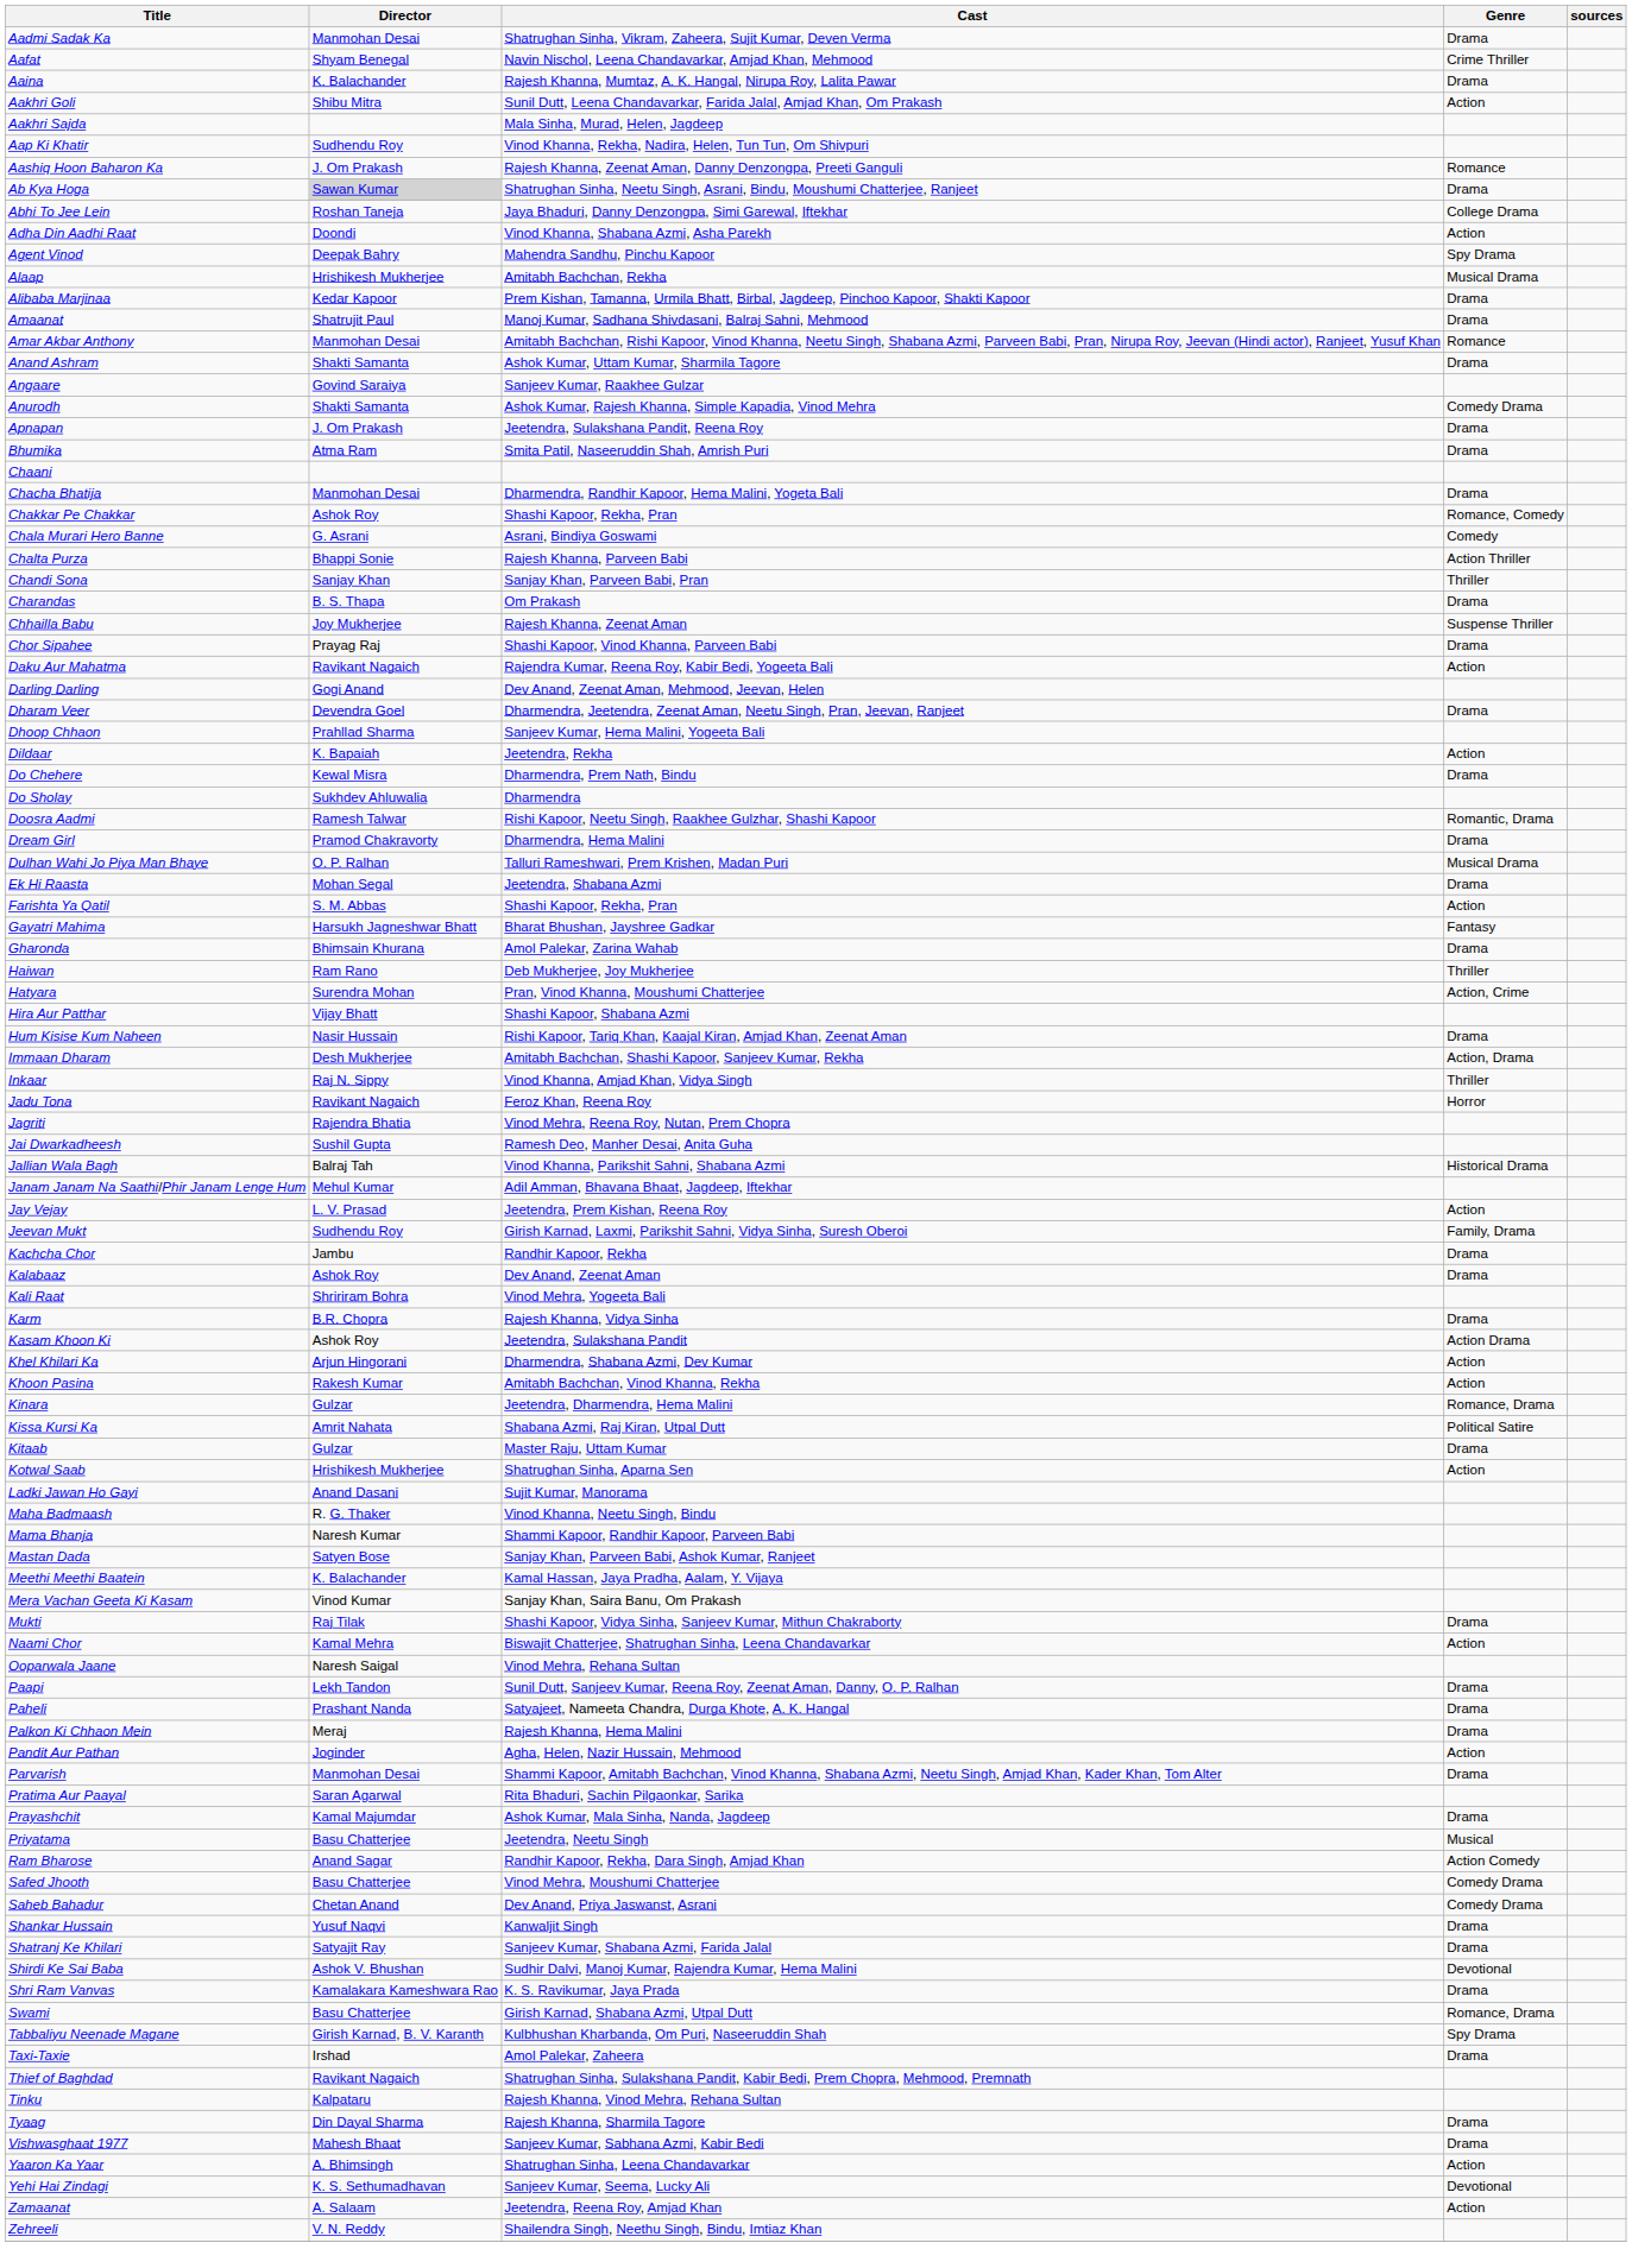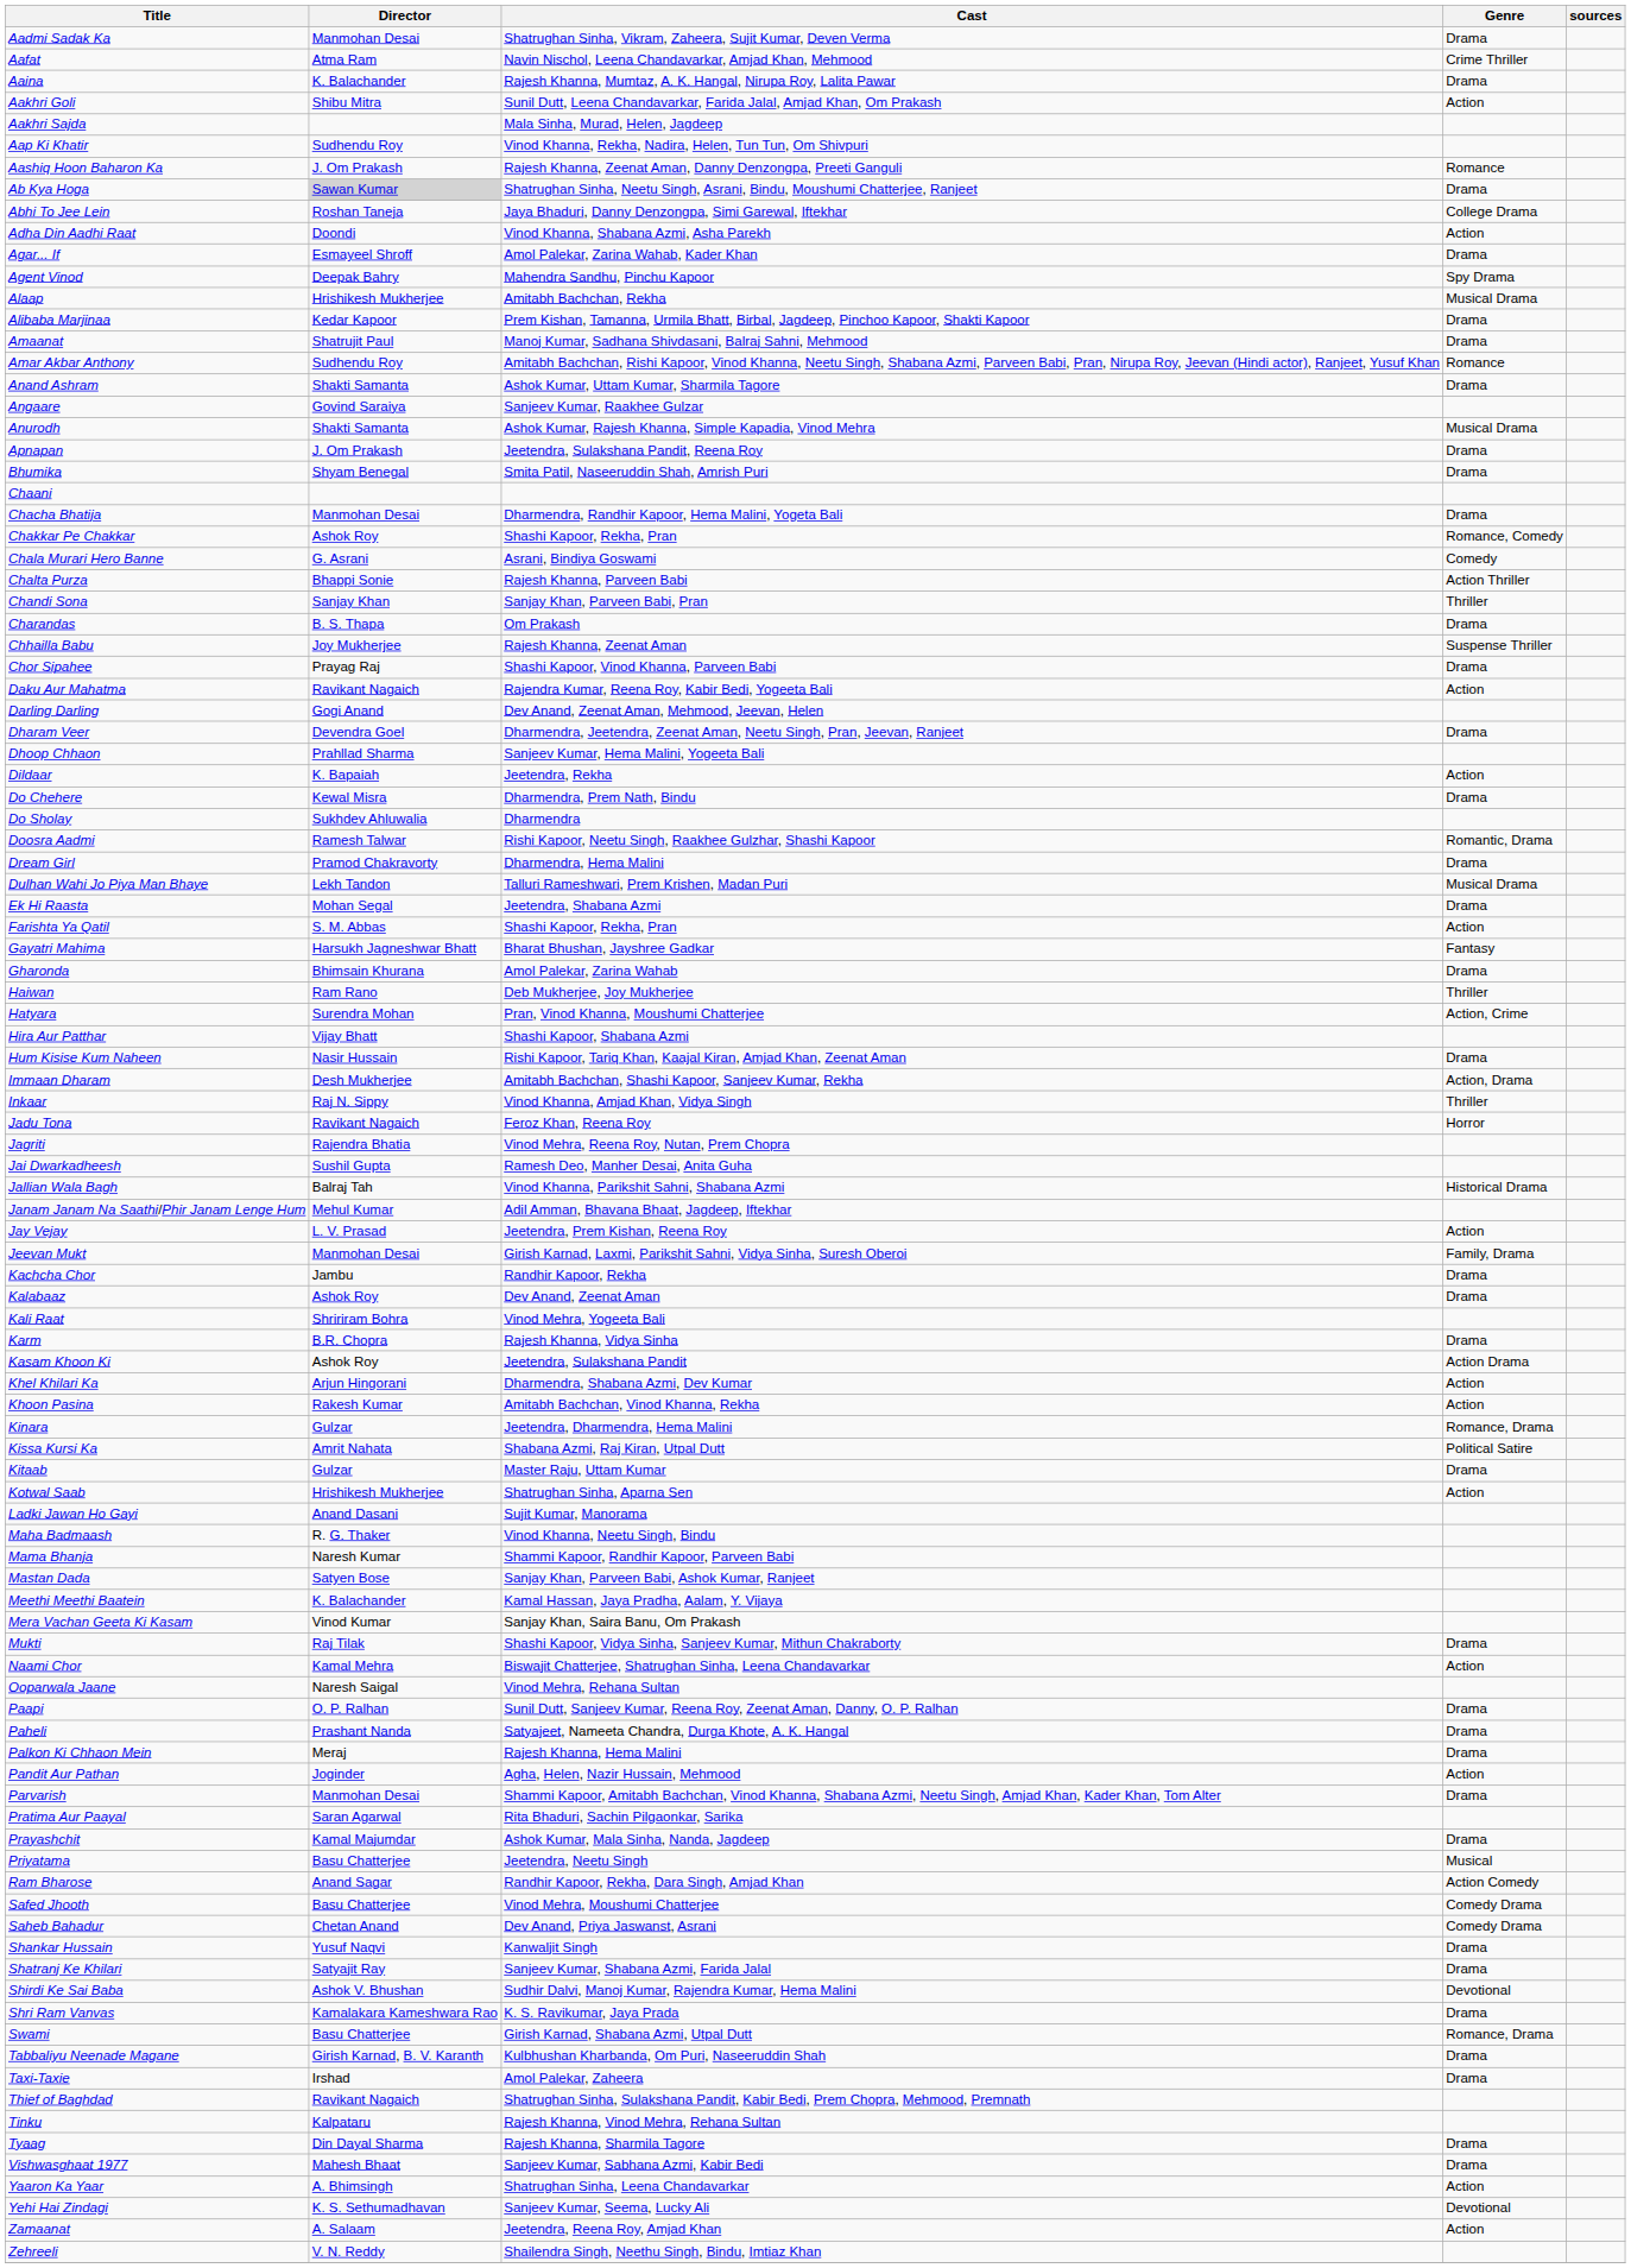Aafat | Director: Shyam Benegal -> Atma Ram
+ row: Agar... If | Esmayeel Shroff | Amol Palekar, Zarina Wahab, Kader Khan | Drama
Amar Akbar Anthony | Director: Manmohan Desai -> Sudhendu Roy
Anurodh | Genre: Comedy Drama -> Musical Drama
Bhumika | Director: Atma Ram -> Shyam Benegal
Dulhan Wahi Jo Piya Man Bhaye | Director: O. P. Ralhan -> Lekh Tandon
Jeevan Mukt | Director: Sudhendu Roy -> Manmohan Desai
Paapi | Director: Lekh Tandon -> O. P. Ralhan
Tabbaliyu Neenade Magane | Genre: Spy Drama -> Drama
